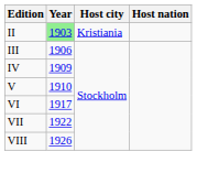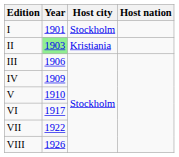+ row: I | 1901 | Stockholm
